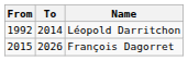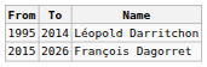Léopold Darritchon | From: 1992 -> 1995
